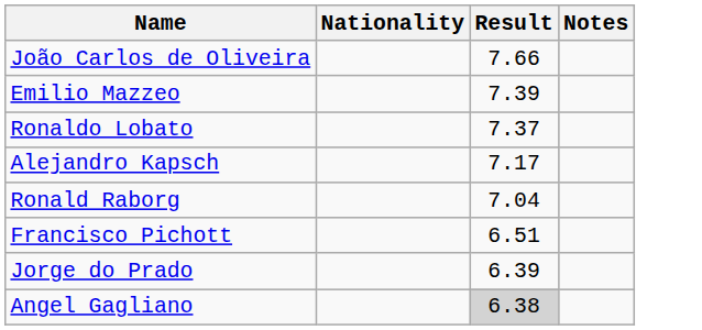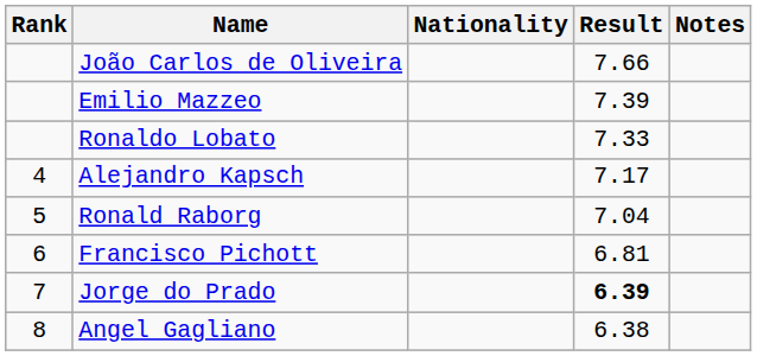+ column: Rank | 4 | 5 | 6 | 7 | 8
Ronaldo Lobato | Result: 7.37 -> 7.33
Francisco Pichott | Result: 6.51 -> 6.81
Jorge do Prado | Result: normal -> bold
Angel Gagliano | Result: lightgrey background -> no background
